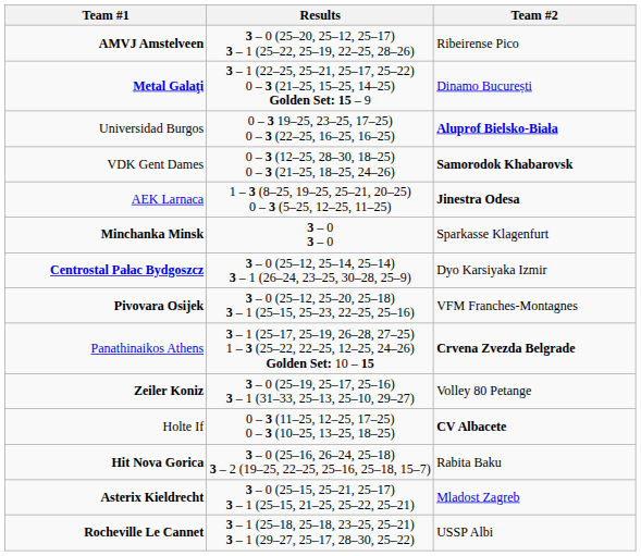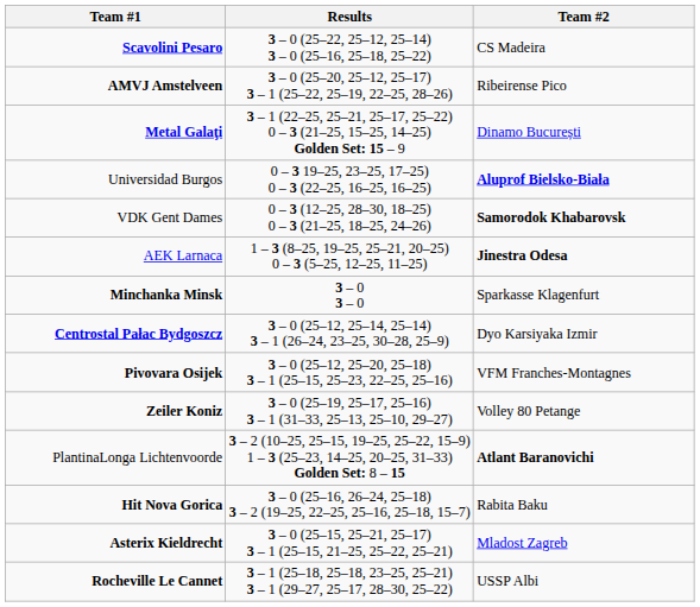+ row: Scavolini Pesaro | 3 – 0 (25–22, 25–12, 25–14) 3 – 0 (25–16, 25–18, 25–22) | CS Madeira
- row: Panathinaikos Athens | 3 – 1 (25–17, 25–19, 26–28, 27–25) 1 – 3 (25–22, 22–25, 12–25, 24–26) Golden Set: 10 – 15 | Crvena Zvezda Belgrade
- row: Holte If | 0 – 3 (11–25, 12–25, 17–25) 0 – 3 (10–25, 13–25, 18–25) | CV Albacete
+ row: PlantinaLonga Lichtenvoorde | 3 – 2 (10–25, 25–15, 19–25, 25–22, 15–9) 1 – 3 (25–23, 14–25, 20–25, 31–33) Golden Set: 8 – 15 | Atlant Baranovichi
